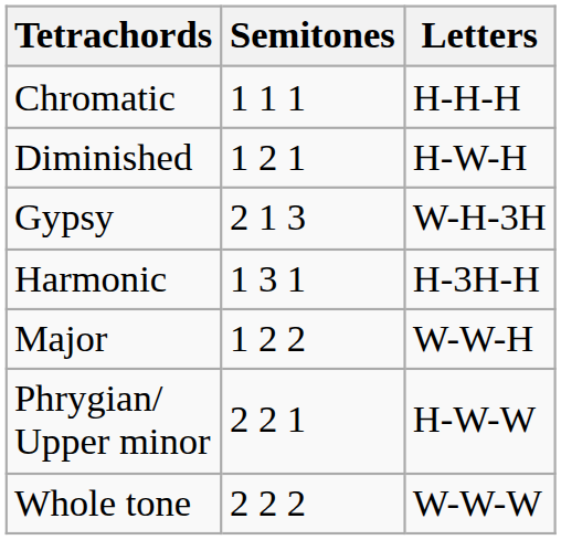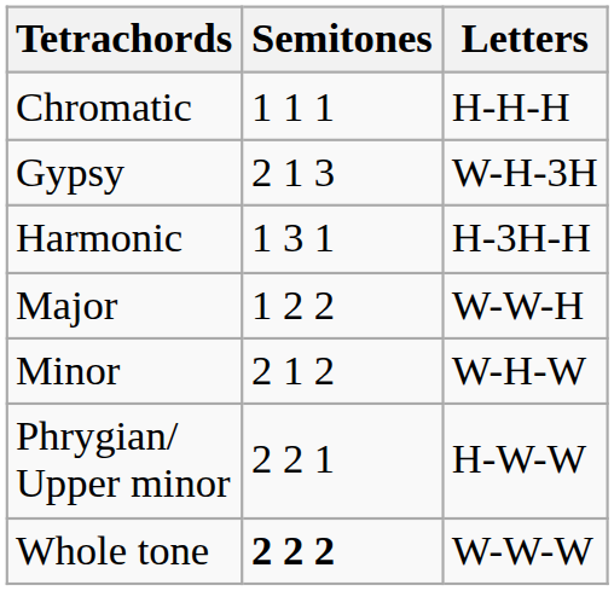- row: Diminished | 1 2 1 | H-W-H
+ row: Minor | 2 1 2 | W-H-W
Whole tone | Semitones: normal -> bold
